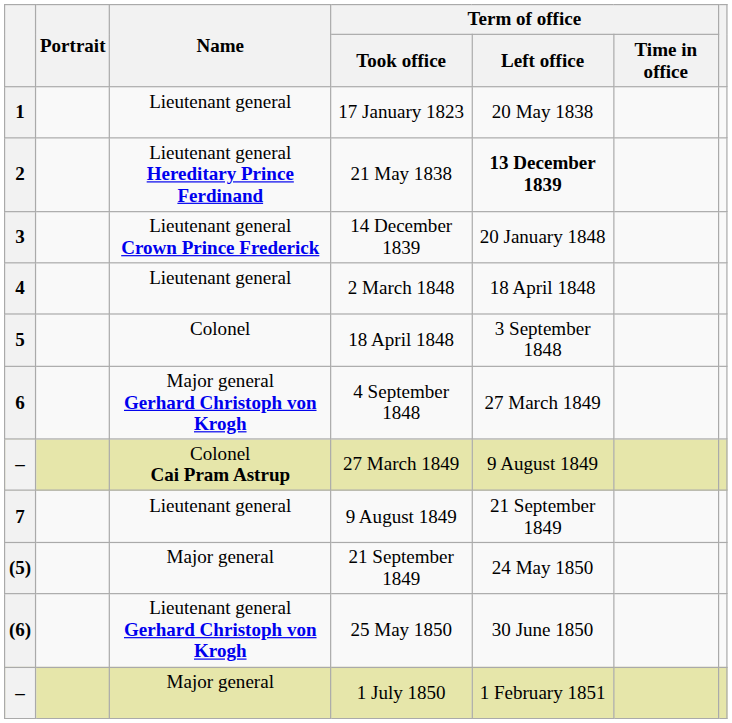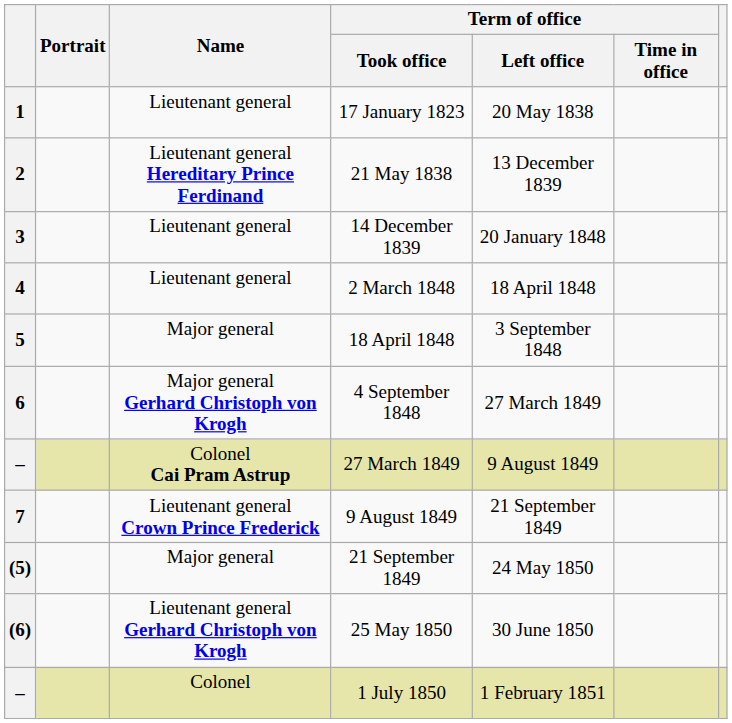2 | Term of office / Left office: bold -> normal
3 | Name: Lieutenant general Crown Prince Frederick -> Lieutenant general
5 | Name: Colonel -> Major general
7 | Name: Lieutenant general -> Lieutenant general Crown Prince Frederick
– / 1 July 1850 | Name: Major general -> Colonel
